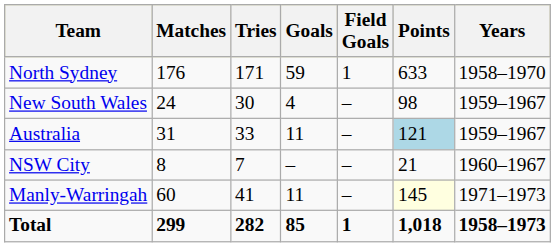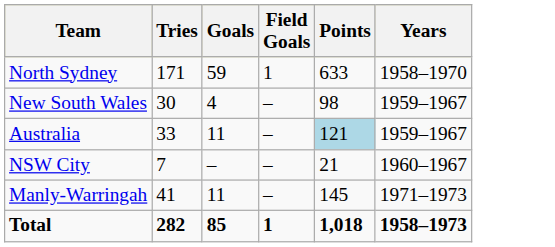- column: Matches | 176 | 24 | 31 | 8 | 60 | 299
Manly-Warringah | Points: lightyellow background -> no background
